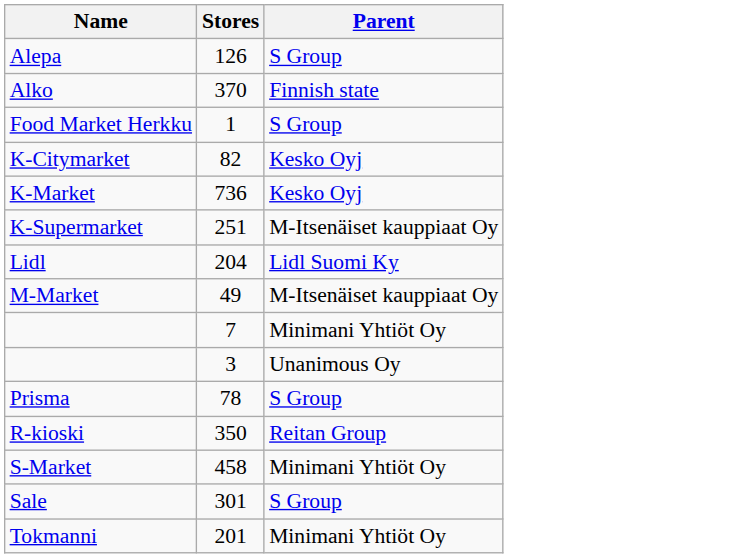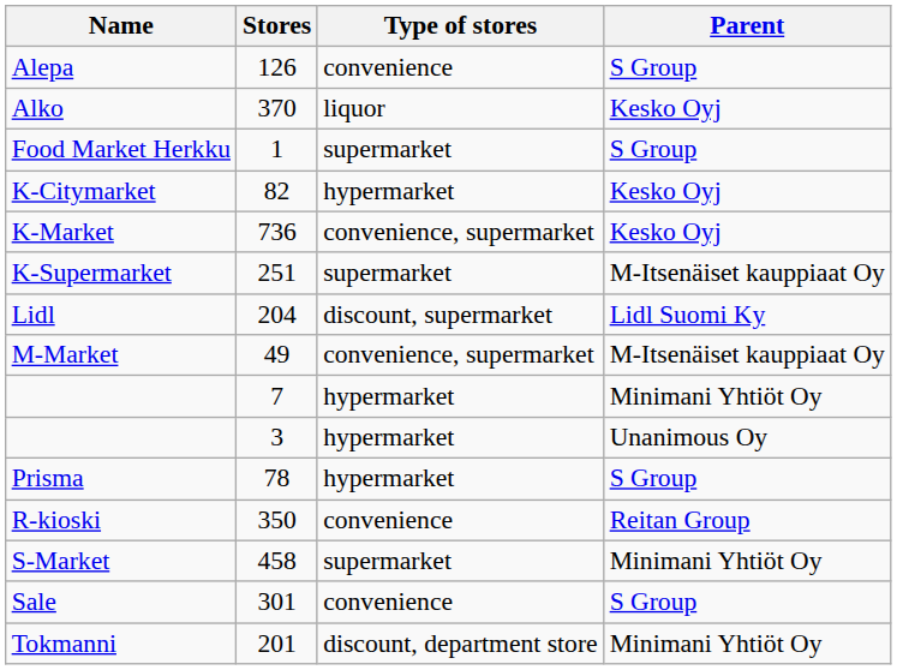+ column: Type of stores | convenience | liquor | supermarket | hypermarket | convenience, supermarket | supermarket | discount, supermarket | convenience, supermarket | hypermarket | hypermarket | hypermarket | convenience | supermarket | convenience | discount, department store
Alko | Parent: Finnish state -> Kesko Oyj
